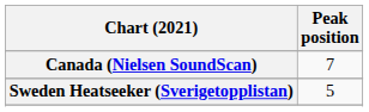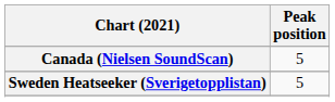Canada (Nielsen SoundScan) | Peak position: 7 -> 5
